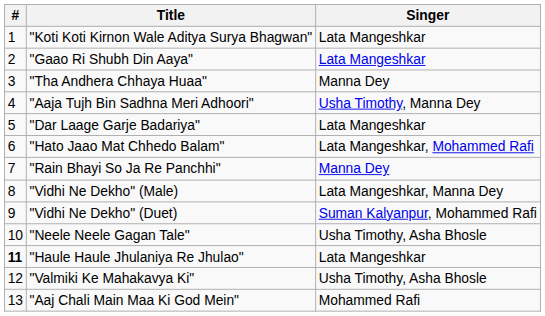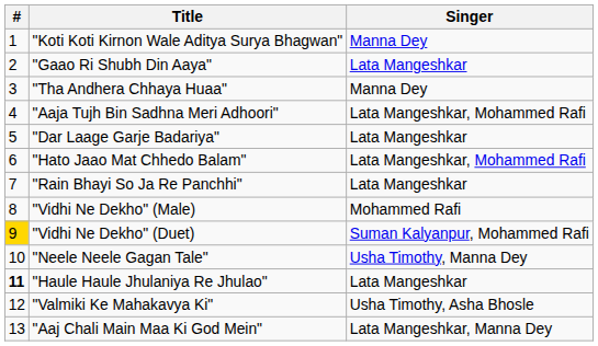"Koti Koti Kirnon Wale Aditya Surya Bhagwan" | Singer: Lata Mangeshkar -> Manna Dey
"Aaja Tujh Bin Sadhna Meri Adhoori" | Singer: Usha Timothy, Manna Dey -> Lata Mangeshkar, Mohammed Rafi
"Rain Bhayi So Ja Re Panchhi" | Singer: Manna Dey -> Lata Mangeshkar
"Vidhi Ne Dekho" (Male) | Singer: Lata Mangeshkar, Manna Dey -> Mohammed Rafi
"Vidhi Ne Dekho" (Duet) | #: no background -> gold background
"Neele Neele Gagan Tale" | Singer: Usha Timothy, Asha Bhosle -> Usha Timothy, Manna Dey
"Aaj Chali Main Maa Ki God Mein" | Singer: Mohammed Rafi -> Lata Mangeshkar, Manna Dey
